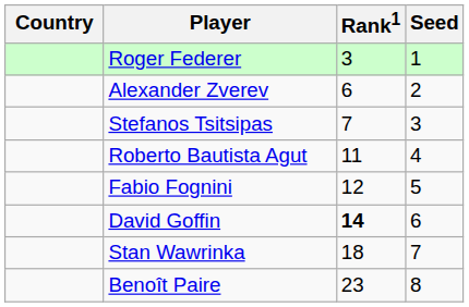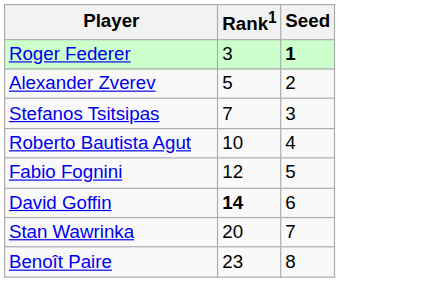- column: Country
Roger Federer | Seed: normal -> bold
Alexander Zverev | Rank1: 6 -> 5
Roberto Bautista Agut | Rank1: 11 -> 10
Stan Wawrinka | Rank1: 18 -> 20
